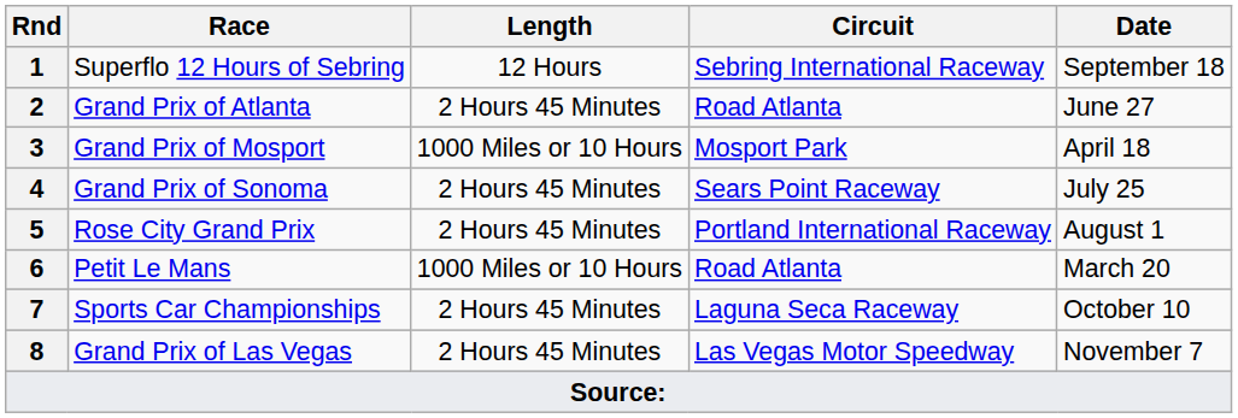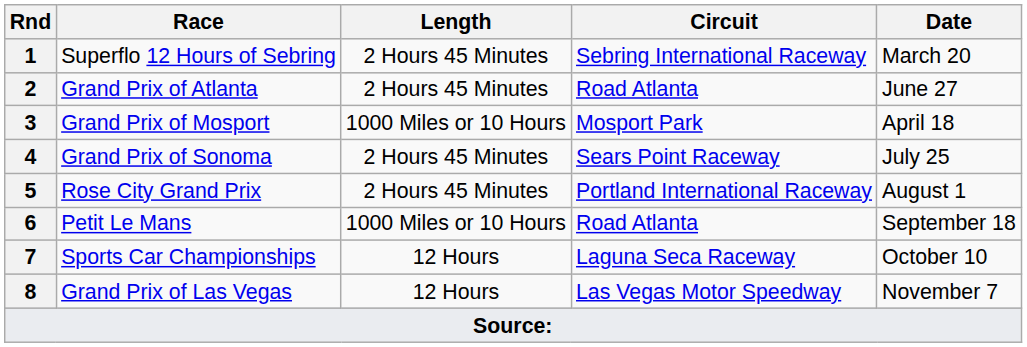Superflo 12 Hours of Sebring | Length: 12 Hours -> 2 Hours 45 Minutes
Superflo 12 Hours of Sebring | Date: September 18 -> March 20
Petit Le Mans | Date: March 20 -> September 18
Sports Car Championships | Length: 2 Hours 45 Minutes -> 12 Hours
Grand Prix of Las Vegas | Length: 2 Hours 45 Minutes -> 12 Hours
